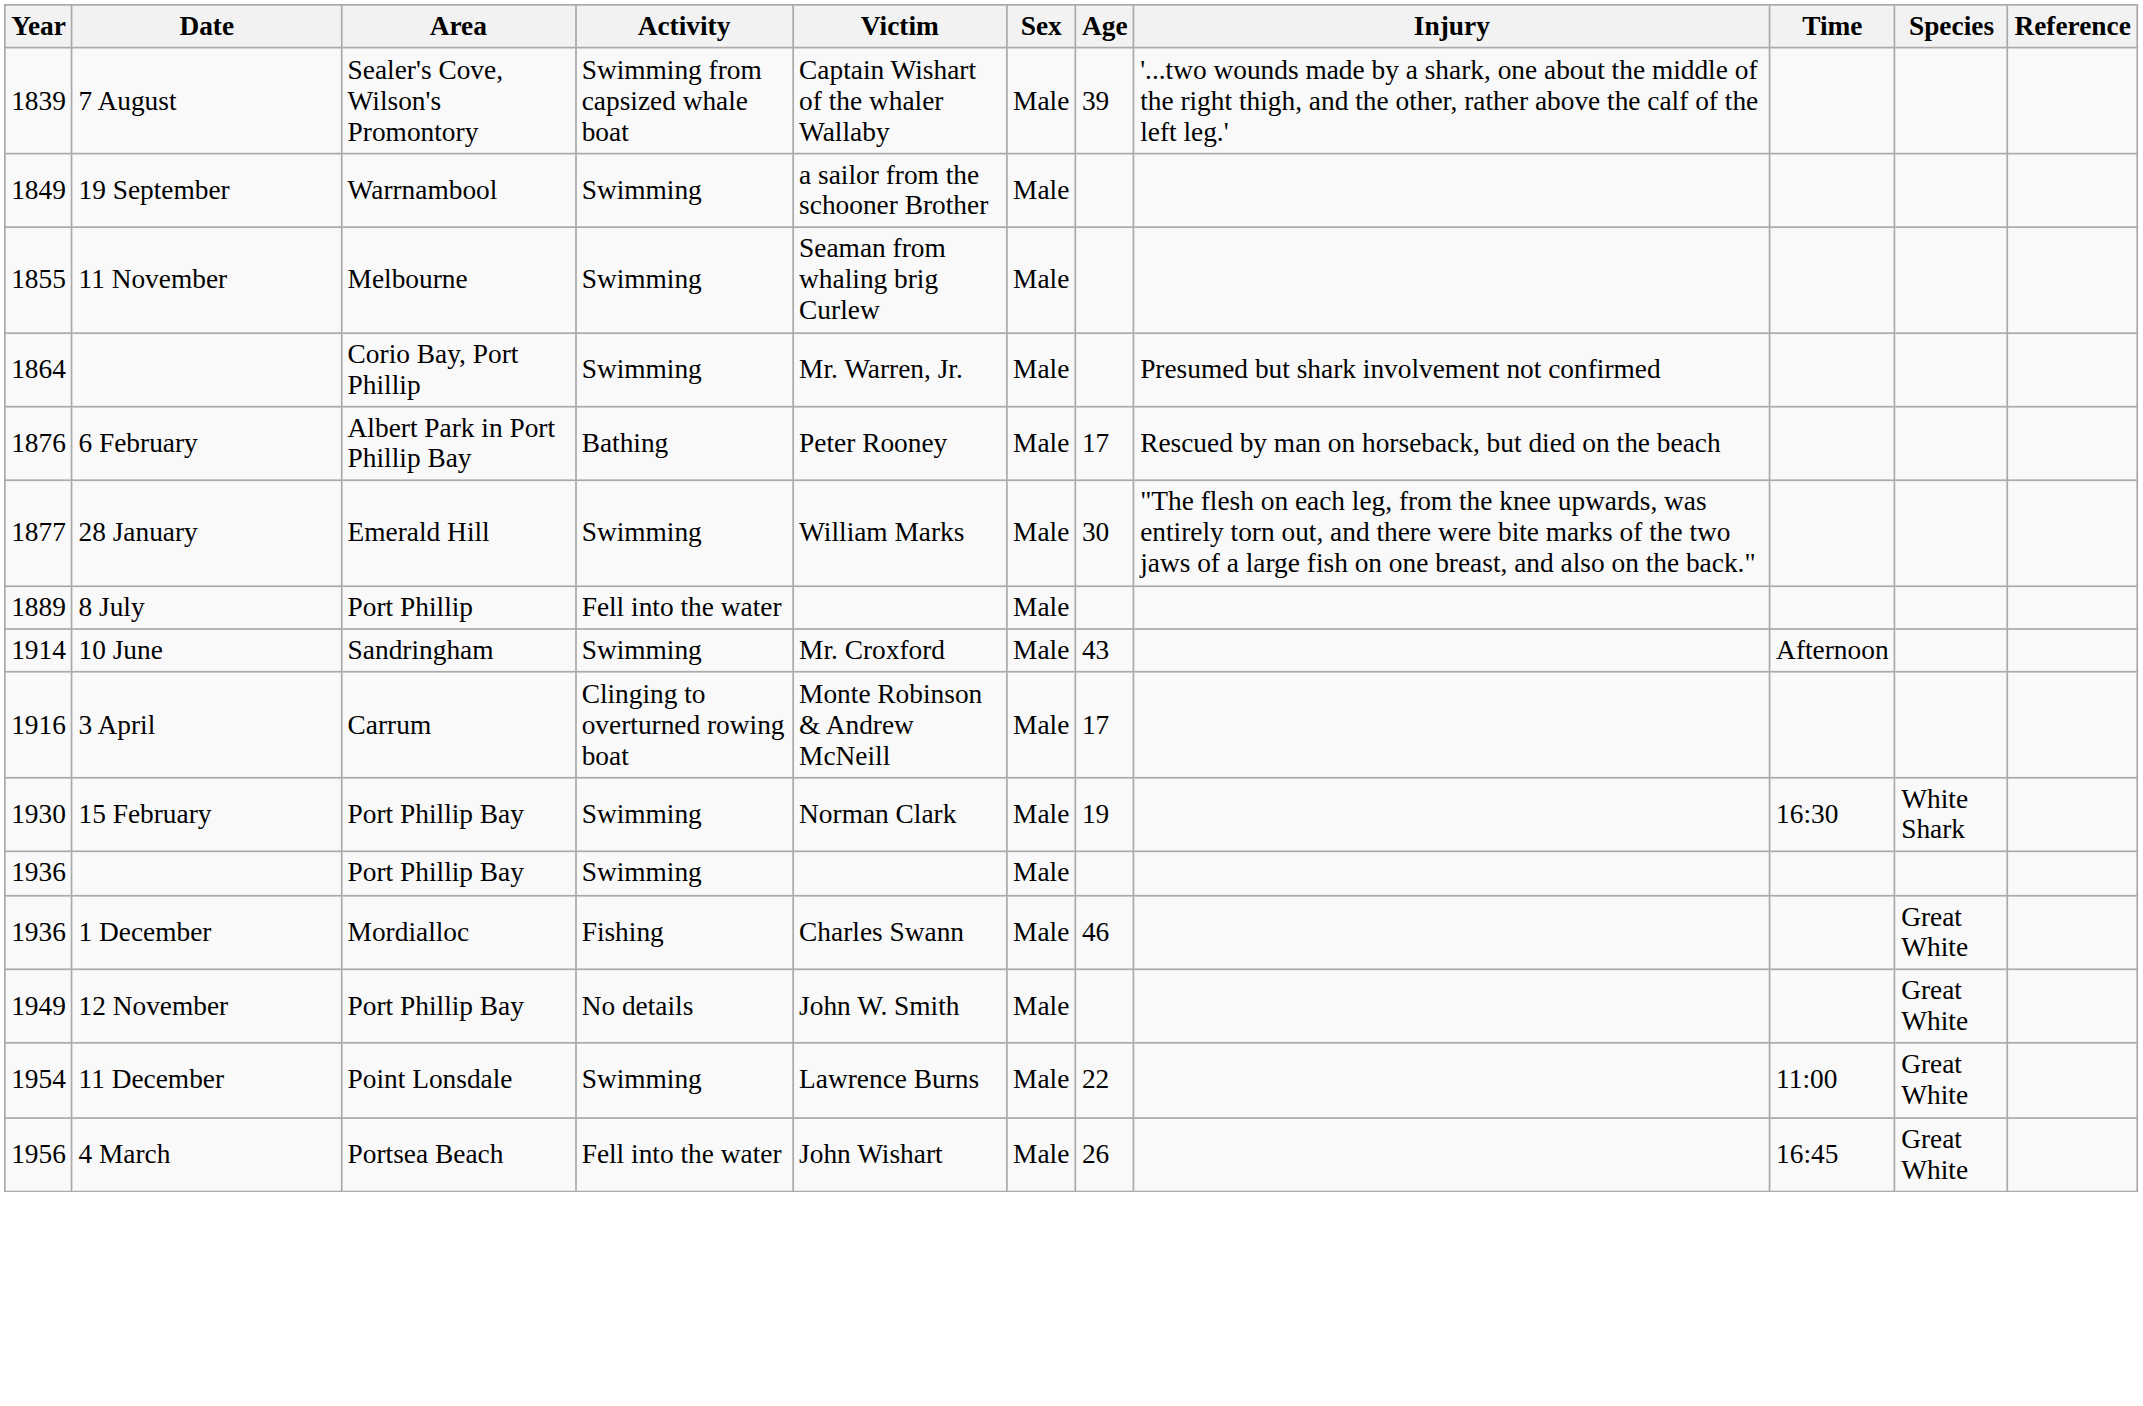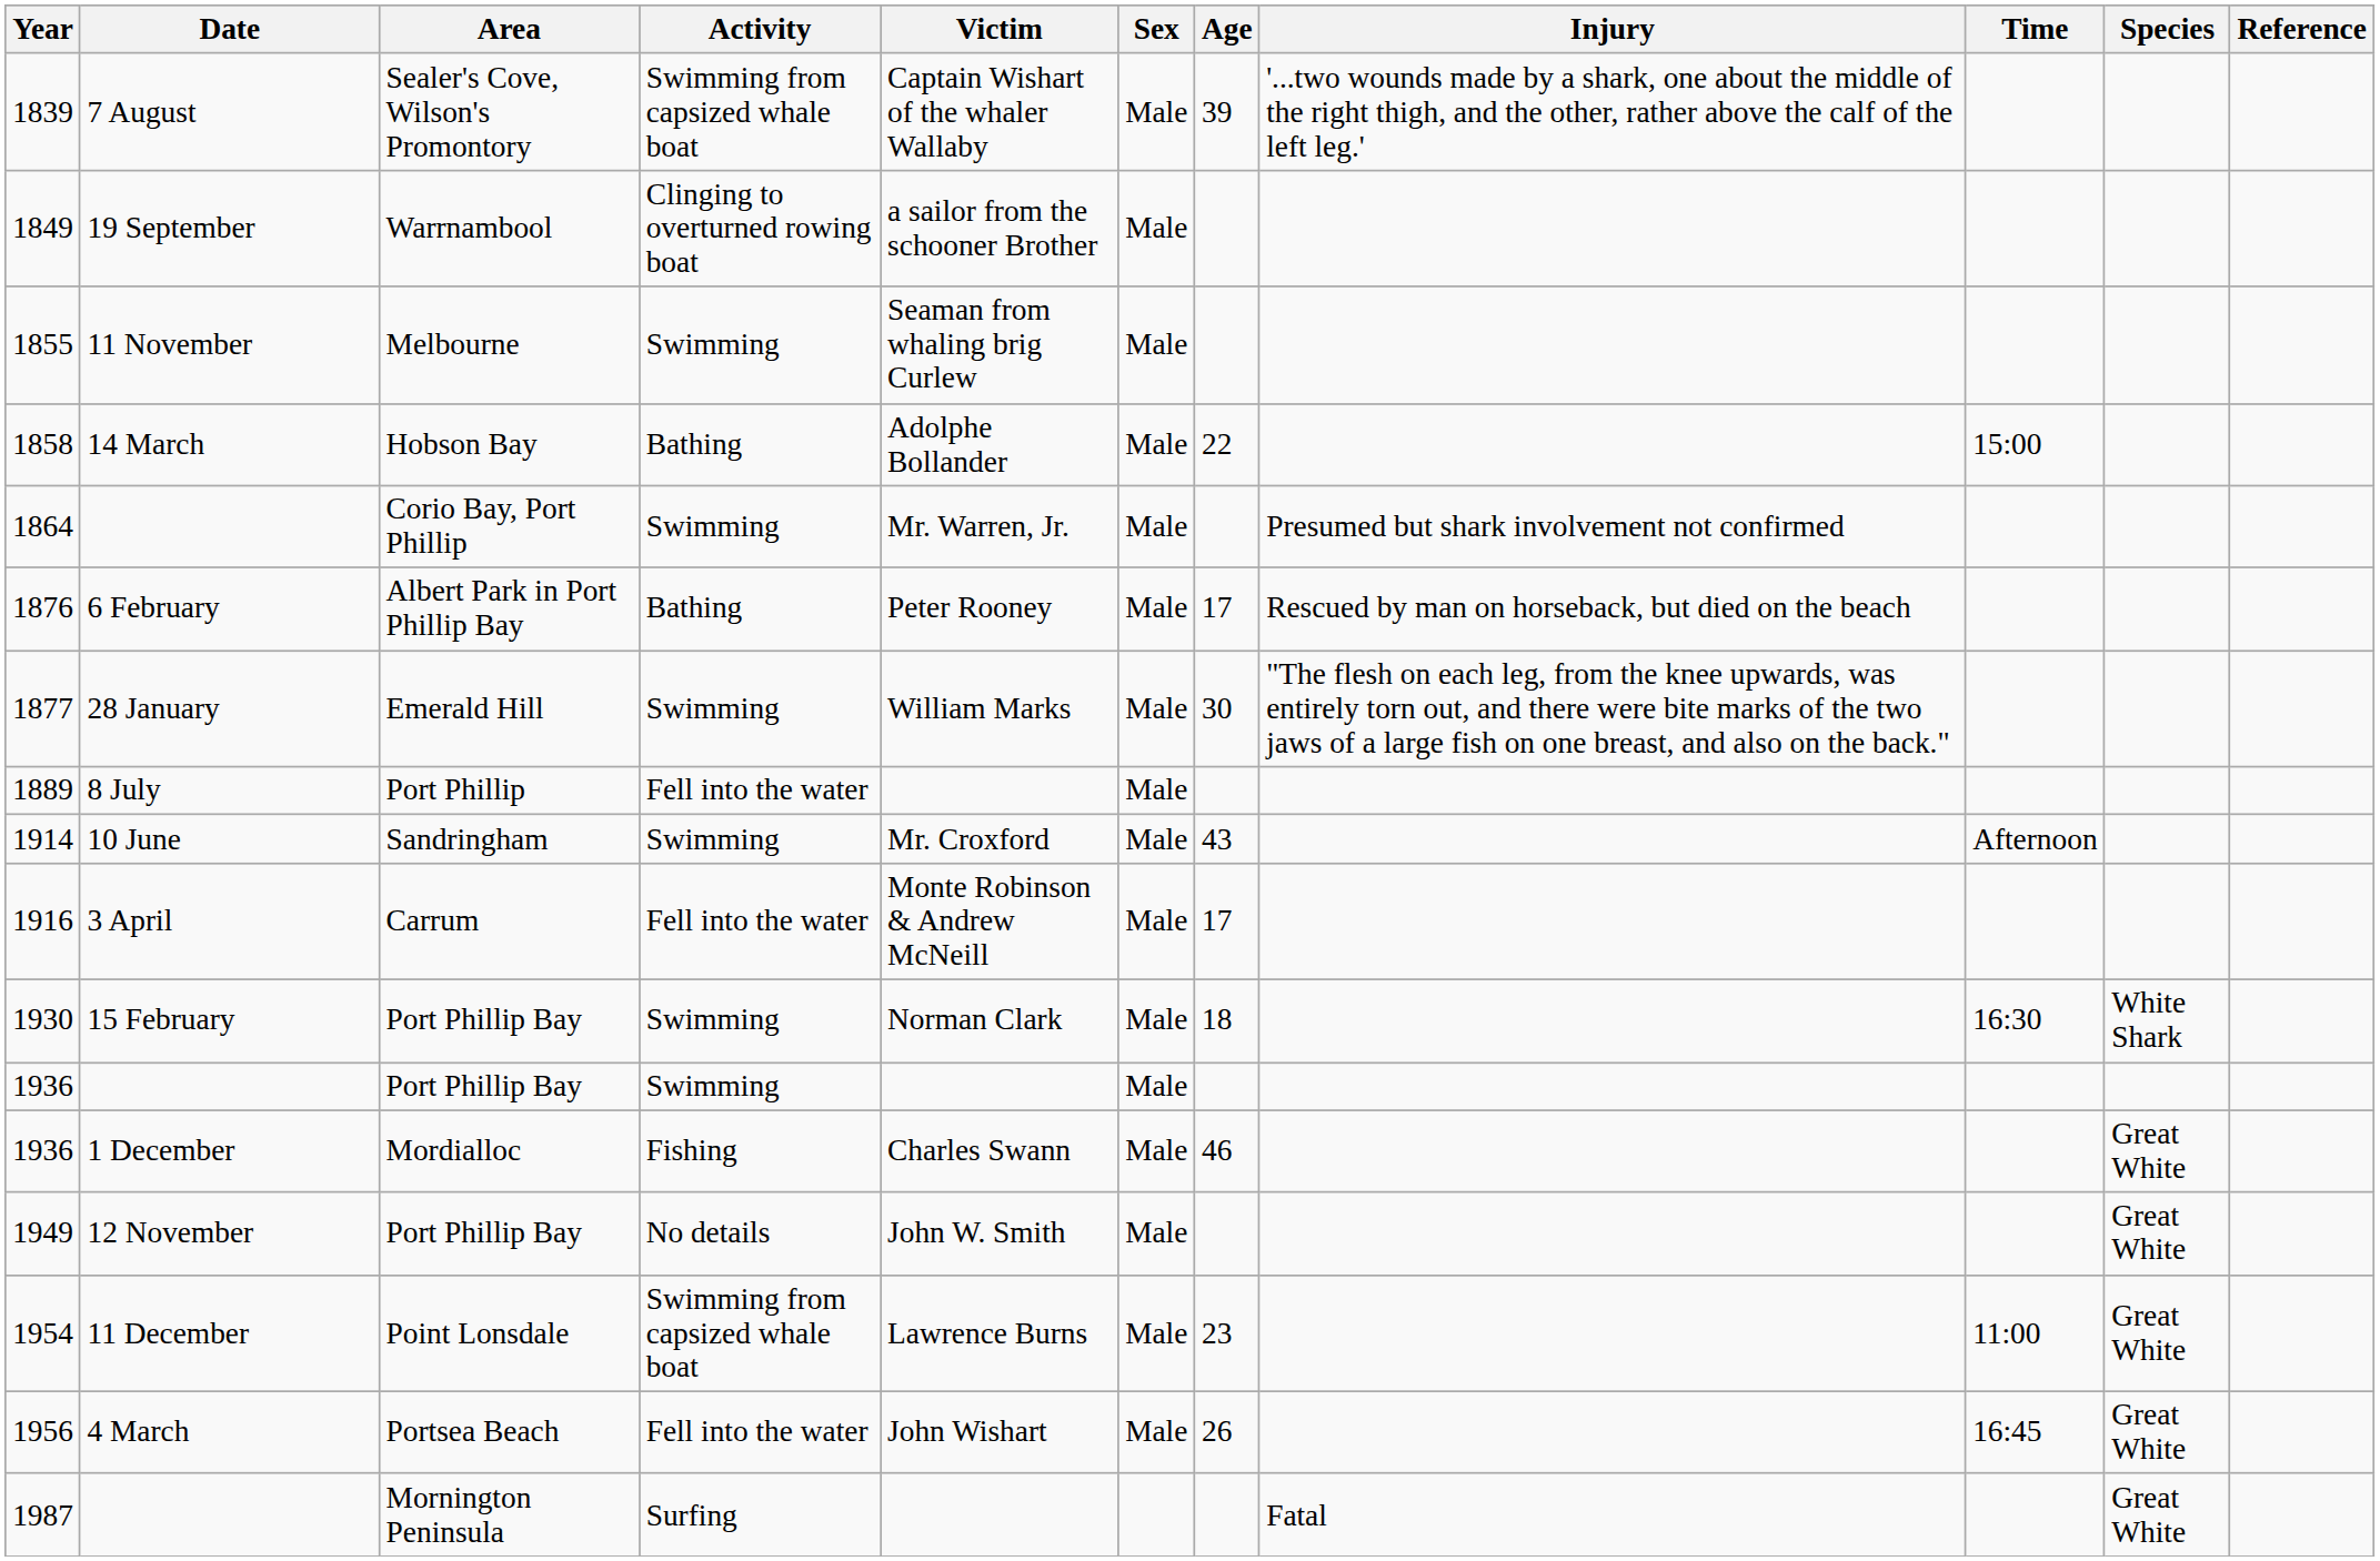1849 | Activity: Swimming -> Clinging to overturned rowing boat
+ row: 1858 | 14 March | Hobson Bay | Bathing | Adolphe Bollander | Male | 22 | 15:00
1916 | Activity: Clinging to overturned rowing boat -> Fell into the water
1930 | Age: 19 -> 18
1954 | Activity: Swimming -> Swimming from capsized whale boat
1954 | Age: 22 -> 23
+ row: 1987 | Mornington Peninsula | Surfing | Fatal | Great White
